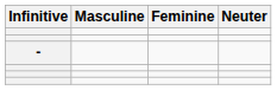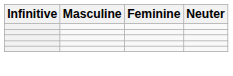- row: -
